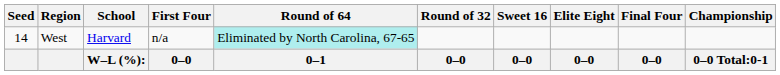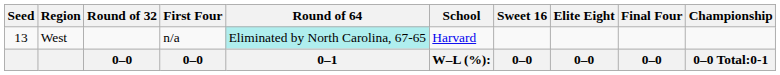columns swapped: School <-> Round of 32
West | Seed: 14 -> 13
